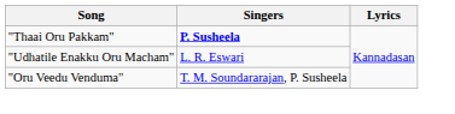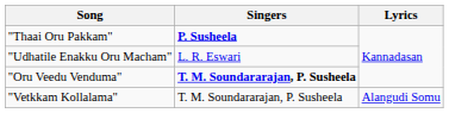"Oru Veedu Venduma" | Singers: normal -> bold
+ row: "Vetkkam Kollalama" | T. M. Soundararajan, P. Susheela | Alangudi Somu
